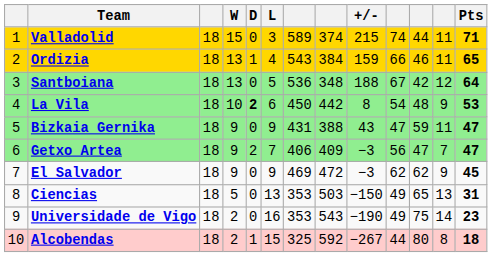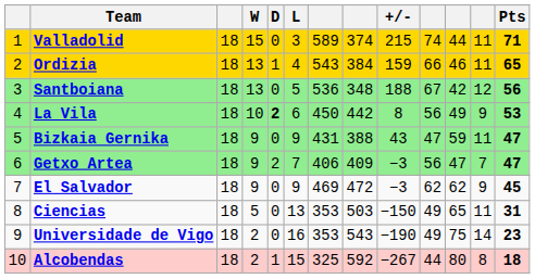Santboiana | Pts: 64 -> 56
La Vila | column 10: 54 -> 56
La Vila | column 11: 48 -> 49
Ciencias | column 12: 13 -> 11
